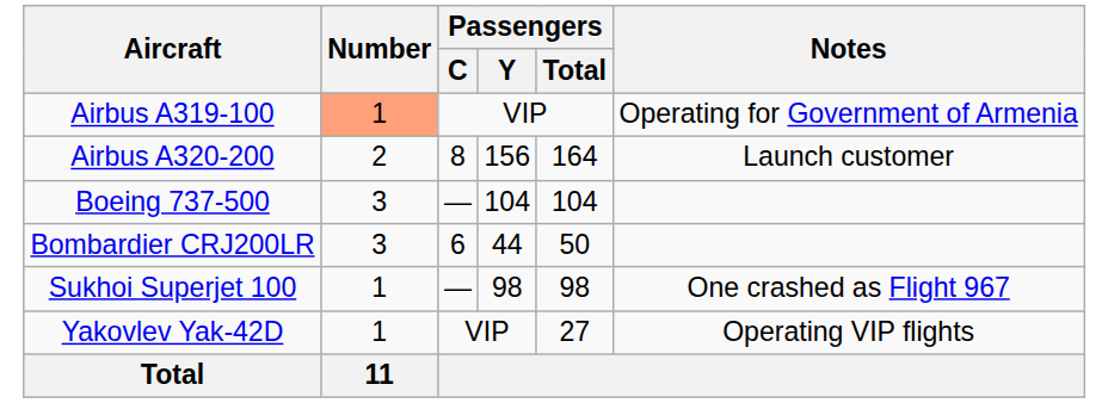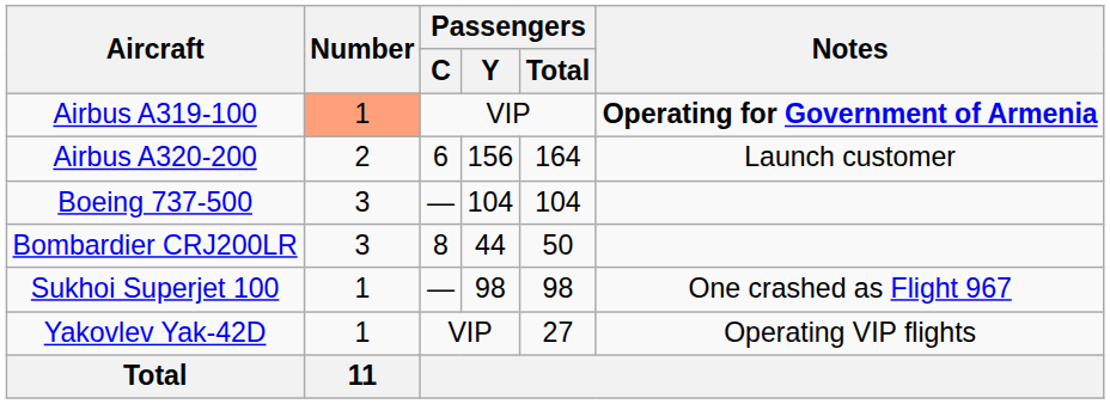Airbus A319-100 | Notes: normal -> bold
Airbus A320-200 | Passengers / C: 8 -> 6
Bombardier CRJ200LR | Passengers / C: 6 -> 8
